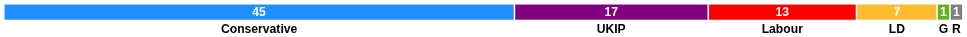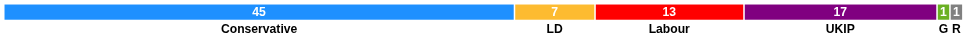columns swapped: 17 <-> 7
